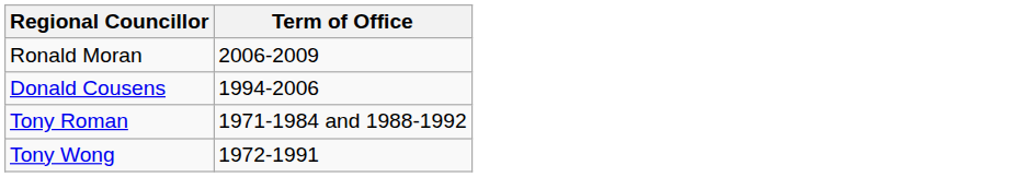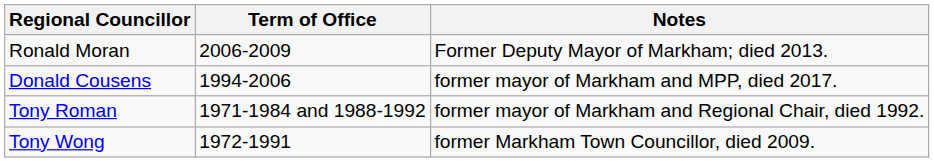+ column: Notes | Former Deputy Mayor of Markham; died 2013. | former mayor of Markham and MPP, died 2017. | former mayor of Markham and Regional Chair, died 1992. | former Markham Town Councillor, died 2009.
